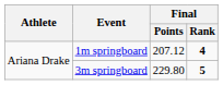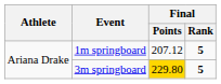1m springboard | Final / Rank: 4 -> 5
3m springboard | Final / Points: no background -> gold background
